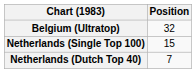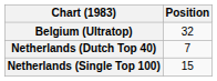rows swapped: Netherlands (Dutch Top 40) <-> Netherlands (Single Top 100)
